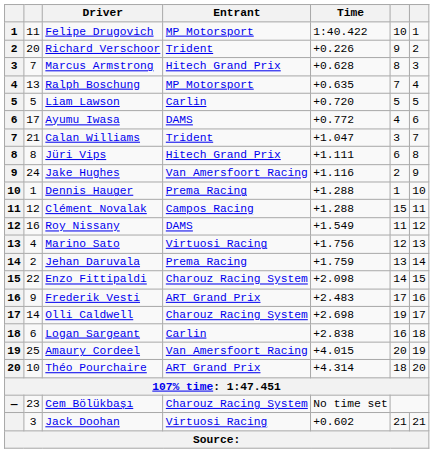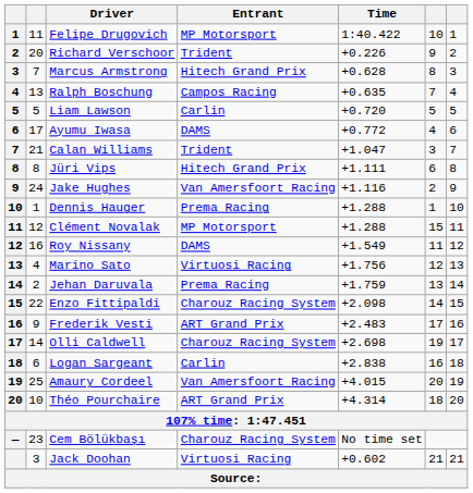Ralph Boschung | Entrant: MP Motorsport -> Campos Racing
Clément Novalak | Entrant: Campos Racing -> MP Motorsport
